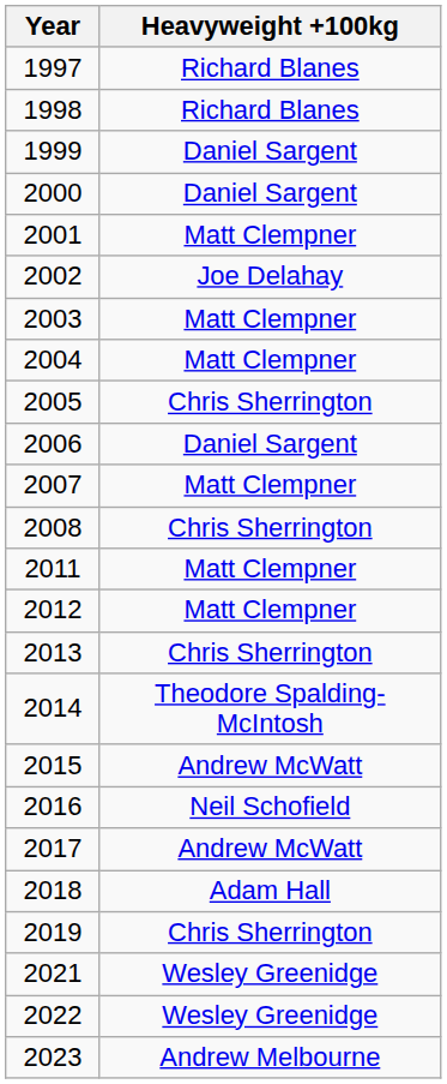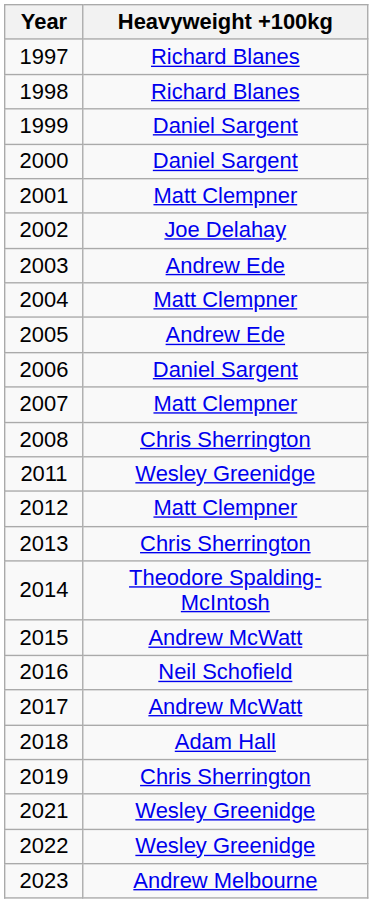2003 | Heavyweight +100kg: Matt Clempner -> Andrew Ede
2005 | Heavyweight +100kg: Chris Sherrington -> Andrew Ede
2011 | Heavyweight +100kg: Matt Clempner -> Wesley Greenidge
